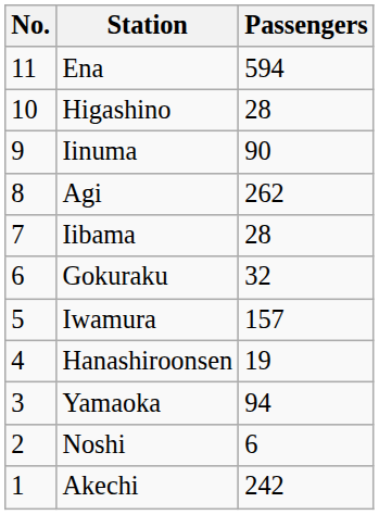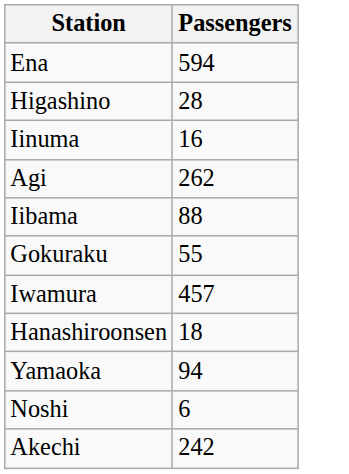- column: No. | 11 | 10 | 9 | 8 | 7 | 6 | 5 | 4 | 3 | 2 | 1
Iinuma | Passengers: 90 -> 16
Iibama | Passengers: 28 -> 88
Gokuraku | Passengers: 32 -> 55
Iwamura | Passengers: 157 -> 457
Hanashiroonsen | Passengers: 19 -> 18
